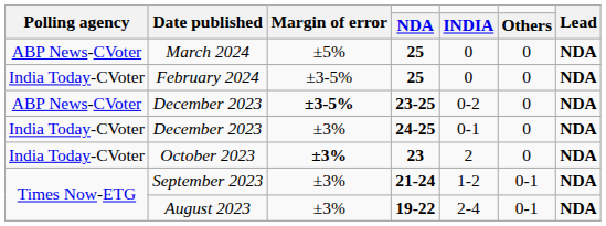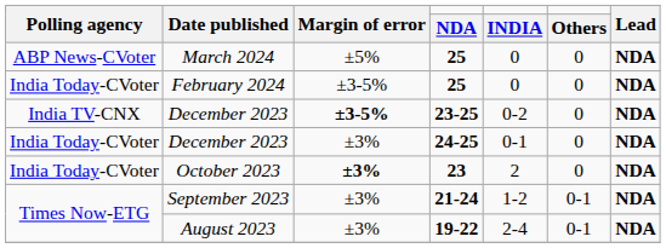December 2023 / 23-25 | Polling agency: ABP News-CVoter -> India TV-CNX
